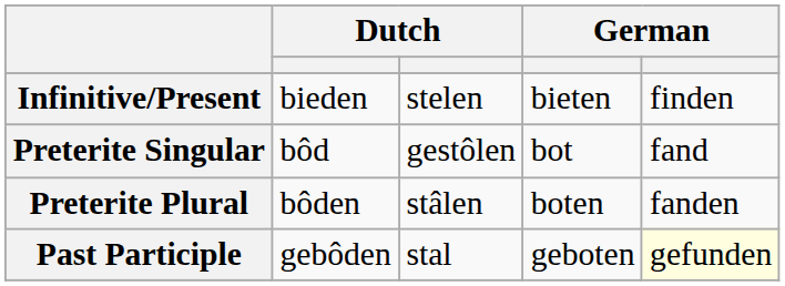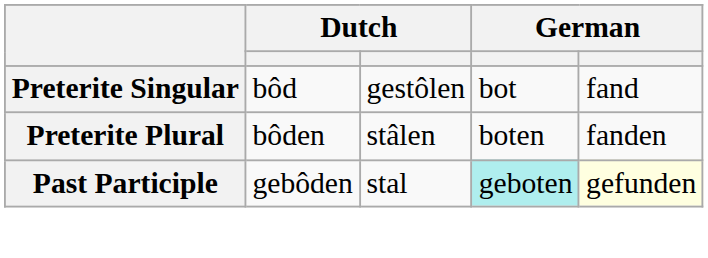- row: Infinitive/Present | bieden | stelen | bieten | finden
Past Participle | column 4: no background -> paleturquoise background
